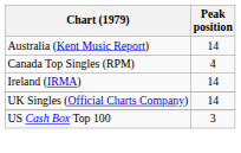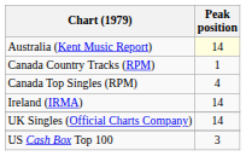Australia (Kent Music Report) | Peak position: no background -> lightyellow background
+ row: Canada Country Tracks (RPM) | 1
